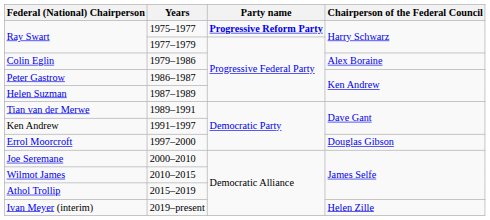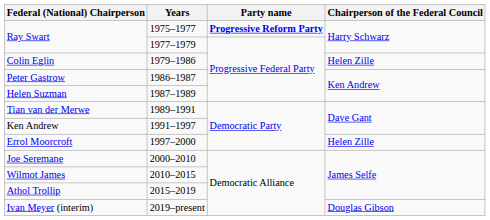Colin Eglin | Chairperson of the Federal Council: Alex Boraine -> Helen Zille
Errol Moorcroft | Chairperson of the Federal Council: Douglas Gibson -> Helen Zille
Ivan Meyer (interim) | Chairperson of the Federal Council: Helen Zille -> Douglas Gibson
